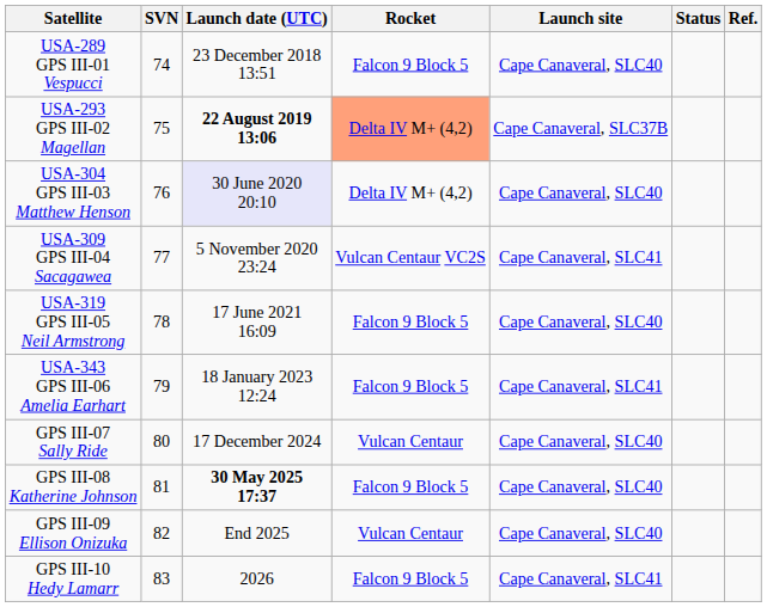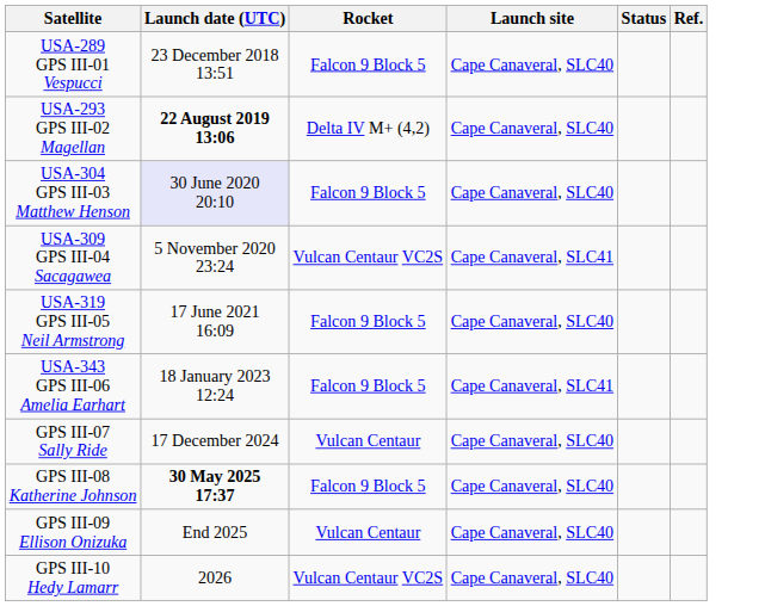- column: SVN | 74 | 75 | 76 | 77 | 78 | 79 | 80 | 81 | 82 | 83
USA-293 GPS III-02 Magellan | Rocket: lightsalmon background -> no background
USA-293 GPS III-02 Magellan | Launch site: Cape Canaveral, SLC37B -> Cape Canaveral, SLC40
USA-304 GPS III-03 Matthew Henson | Rocket: Delta IV M+ (4,2) -> Falcon 9 Block 5
GPS III-10 Hedy Lamarr | Rocket: Falcon 9 Block 5 -> Vulcan Centaur VC2S
GPS III-10 Hedy Lamarr | Launch site: Cape Canaveral, SLC41 -> Cape Canaveral, SLC40
